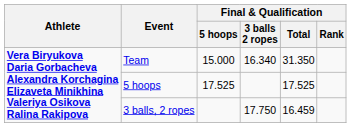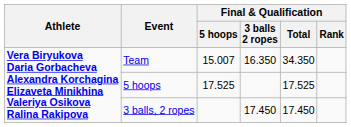Team | Final & Qualification / 5 hoops: 15.000 -> 15.007
Team | Final & Qualification / 3 balls 2 ropes: 16.340 -> 16.350
Team | Final & Qualification / Total: 31.350 -> 34.350
3 balls, 2 ropes | Final & Qualification / 3 balls 2 ropes: 17.750 -> 17.450
3 balls, 2 ropes | Final & Qualification / Total: 16.459 -> 17.450
